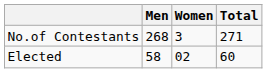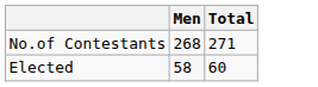- column: Women | 3 | 02
